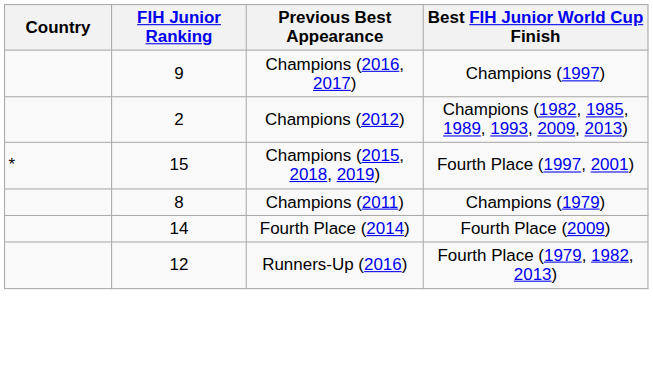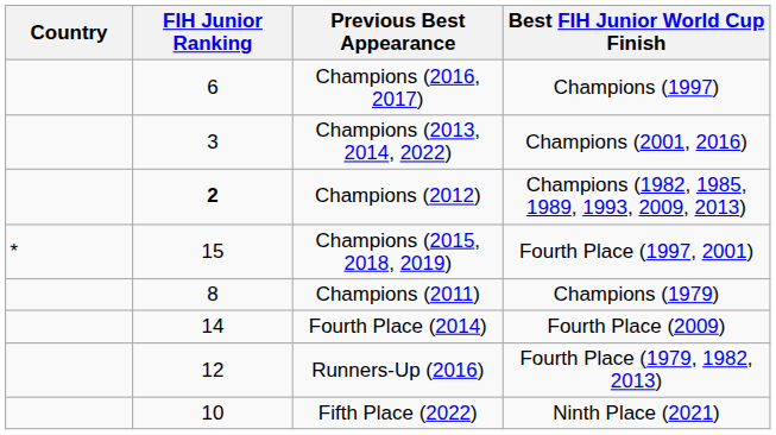Champions (2016, 2017) | FIH Junior Ranking: 9 -> 6
+ row: 3 | Champions (2013, 2014, 2022) | Champions (2001, 2016)
Champions (2012) | FIH Junior Ranking: normal -> bold
+ row: 10 | Fifth Place (2022) | Ninth Place (2021)
